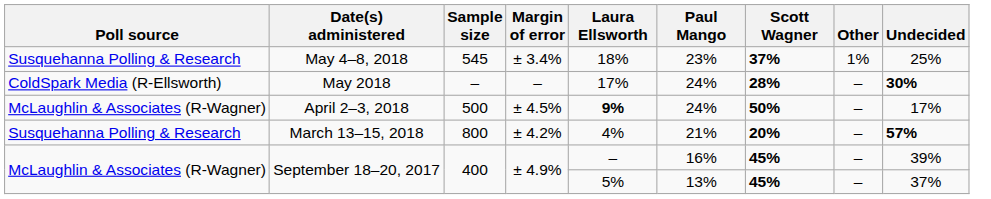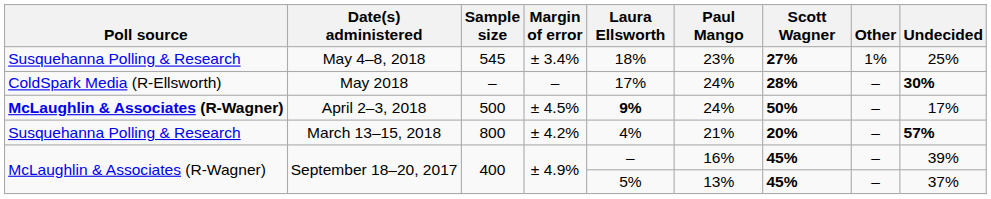May 4–8, 2018 | Scott Wagner: 37% -> 27%
April 2–3, 2018 | Poll source: normal -> bold
